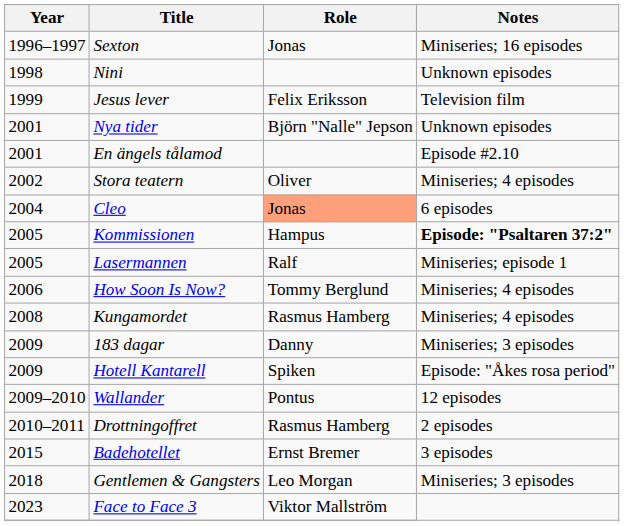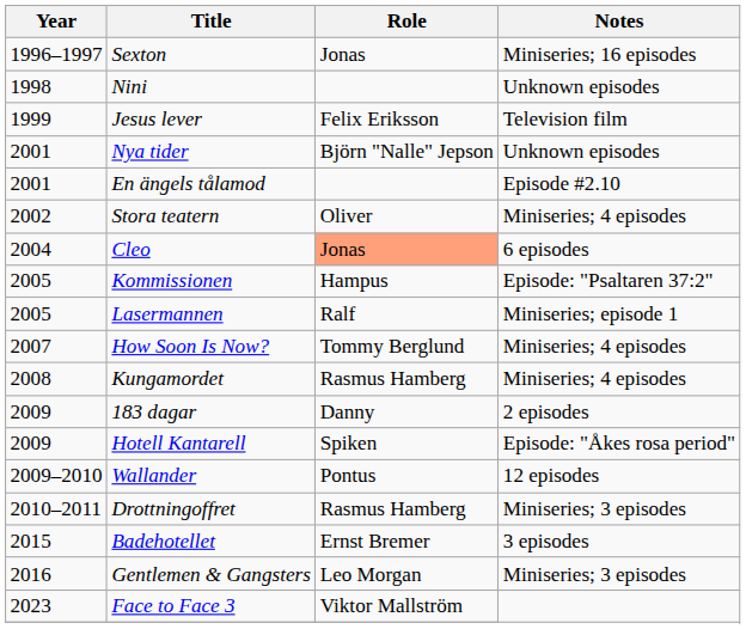Kommissionen | Notes: bold -> normal
How Soon Is Now? | Year: 2006 -> 2007
183 dagar | Notes: Miniseries; 3 episodes -> 2 episodes
Drottningoffret | Notes: 2 episodes -> Miniseries; 3 episodes
Gentlemen & Gangsters | Year: 2018 -> 2016
